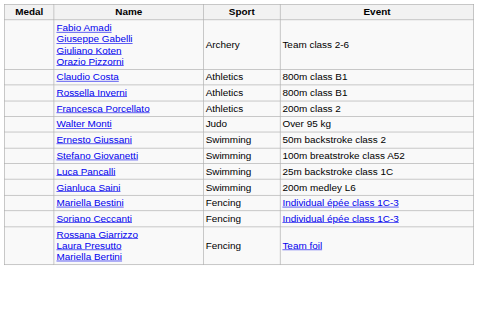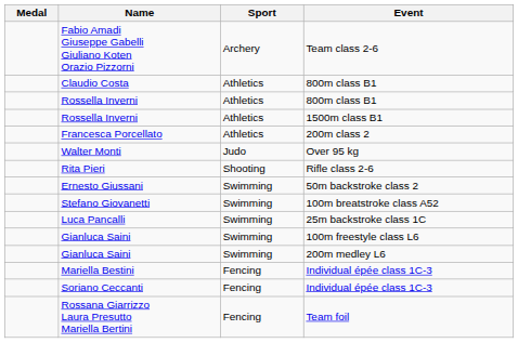+ row: Rossella Inverni | Athletics | 1500m class B1
+ row: Rita Pieri | Shooting | Rifle class 2-6
+ row: Gianluca Saini | Swimming | 100m freestyle class L6
